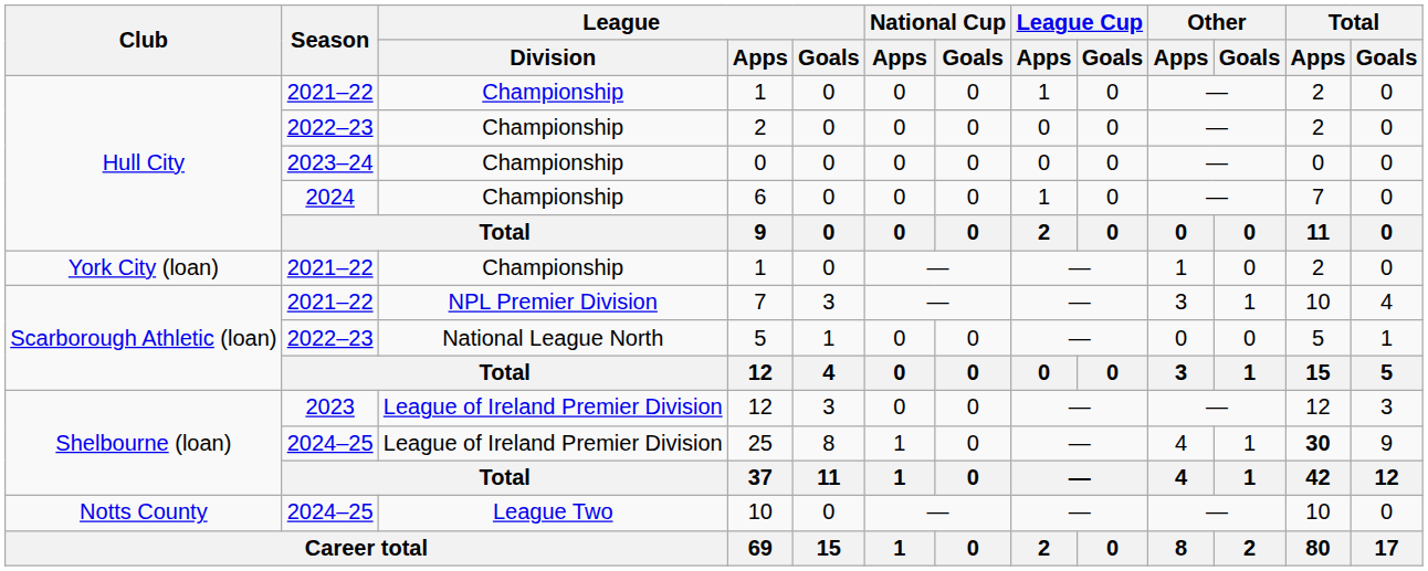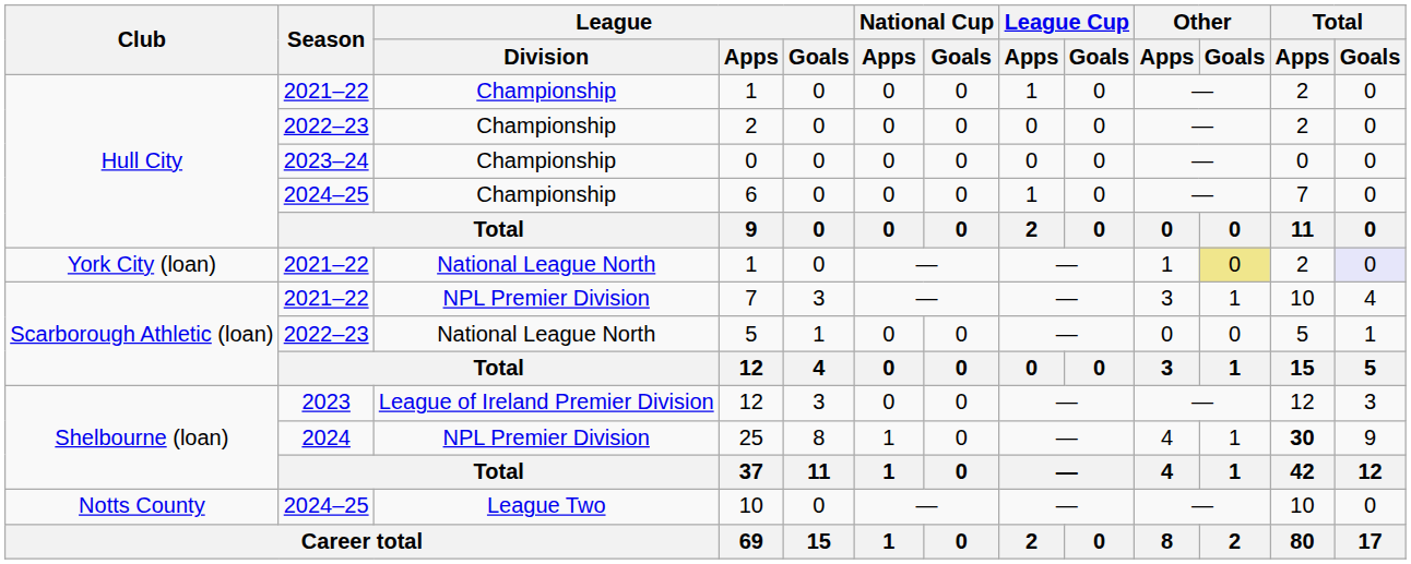6 | Season: 2024 -> 2024–25
York City (loan) / 1 | League / Division: Championship -> National League North
York City (loan) / 1 | Other / Goals: no background -> khaki background
York City (loan) / 1 | Total / Goals: no background -> lavender background
25 | Season: 2024–25 -> 2024
25 | League / Division: League of Ireland Premier Division -> NPL Premier Division
